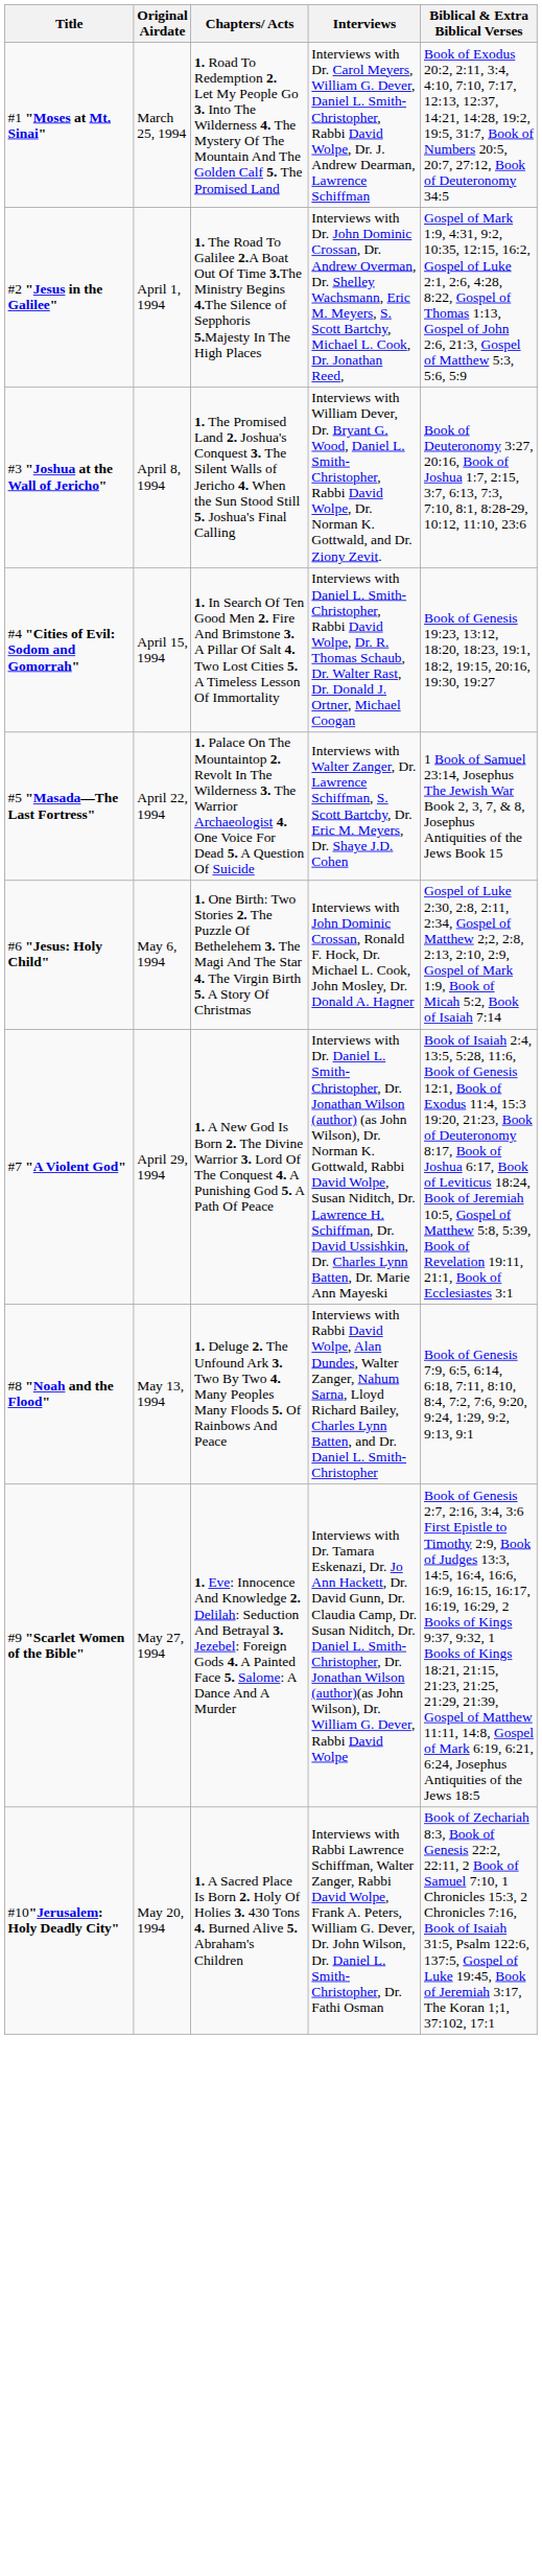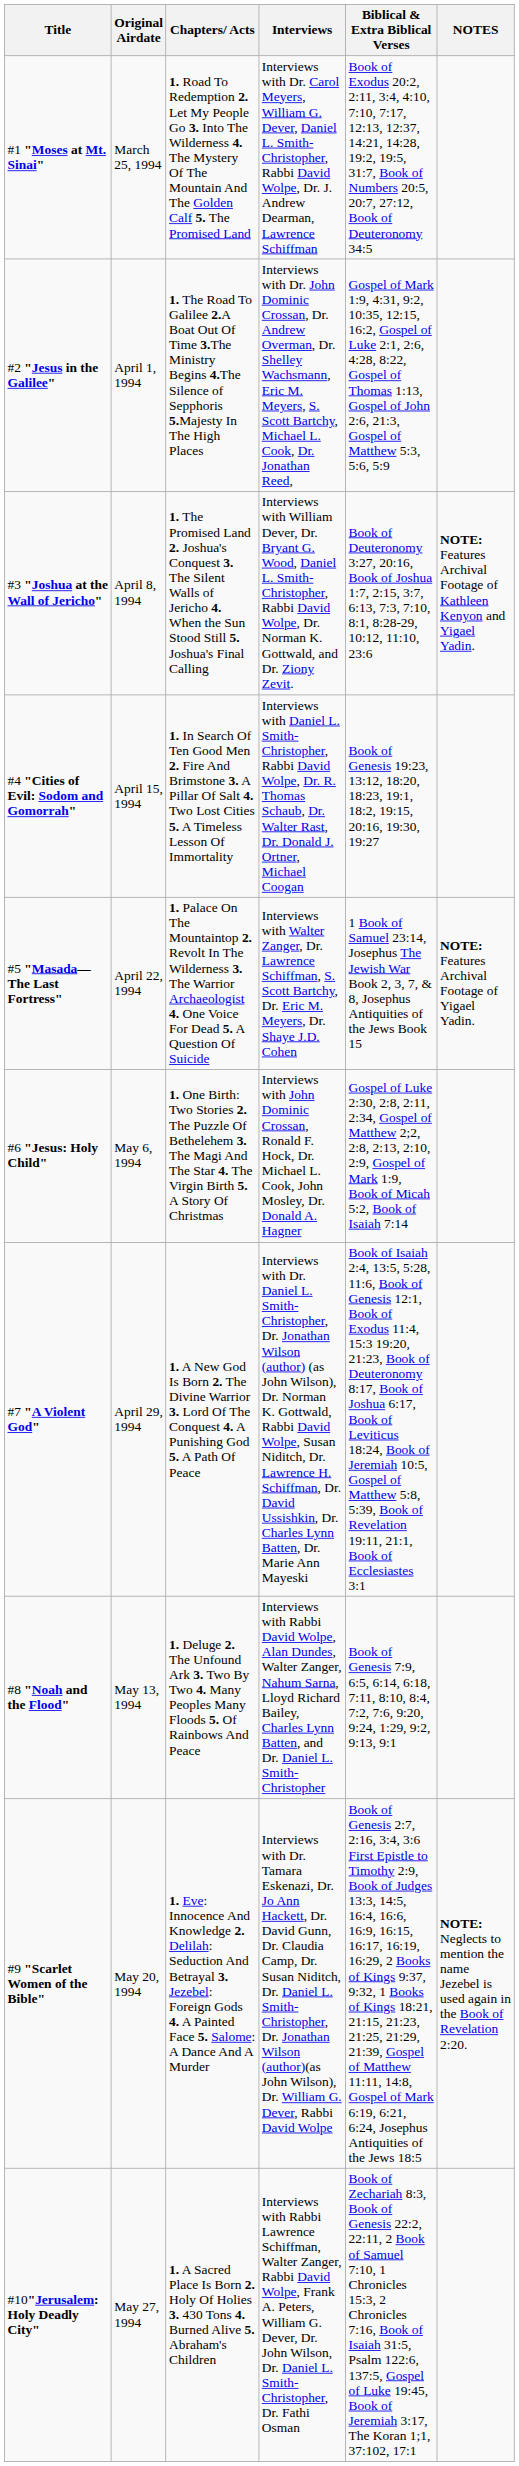+ column: NOTES | NOTE: Features Archival Footage of Kathleen Kenyon and Yigael Yadin. | NOTE: Features Archival Footage of Yigael Yadin. | NOTE: Neglects to mention the name Jezebel is used again in the Book of Revelation 2:20.
#9 "Scarlet Women of the Bible" | Original Airdate: May 27, 1994 -> May 20, 1994
#10"Jerusalem: Holy Deadly City" | Original Airdate: May 20, 1994 -> May 27, 1994
